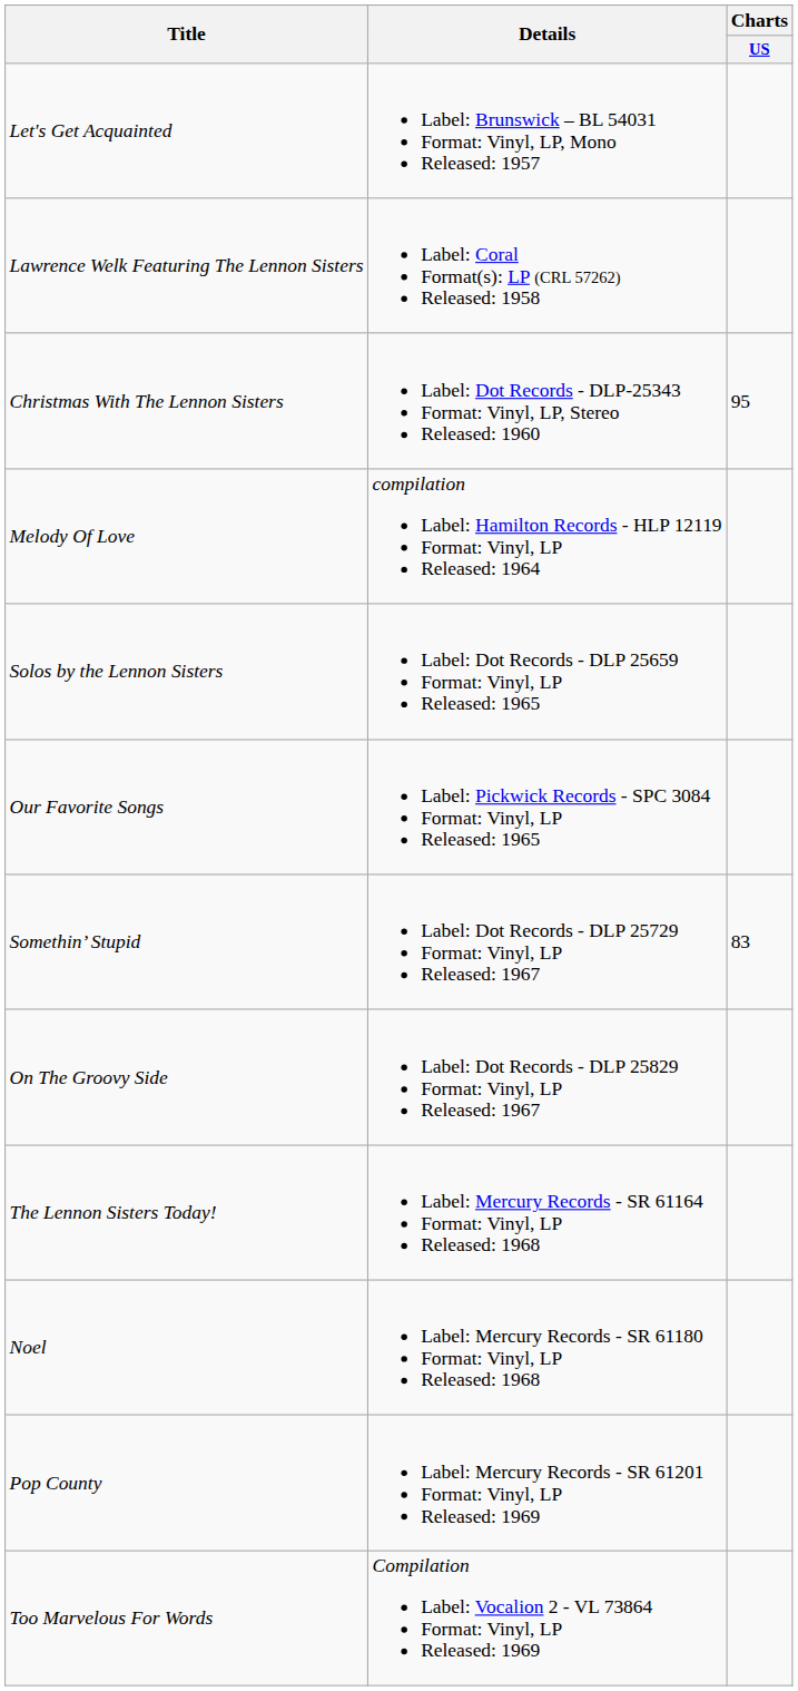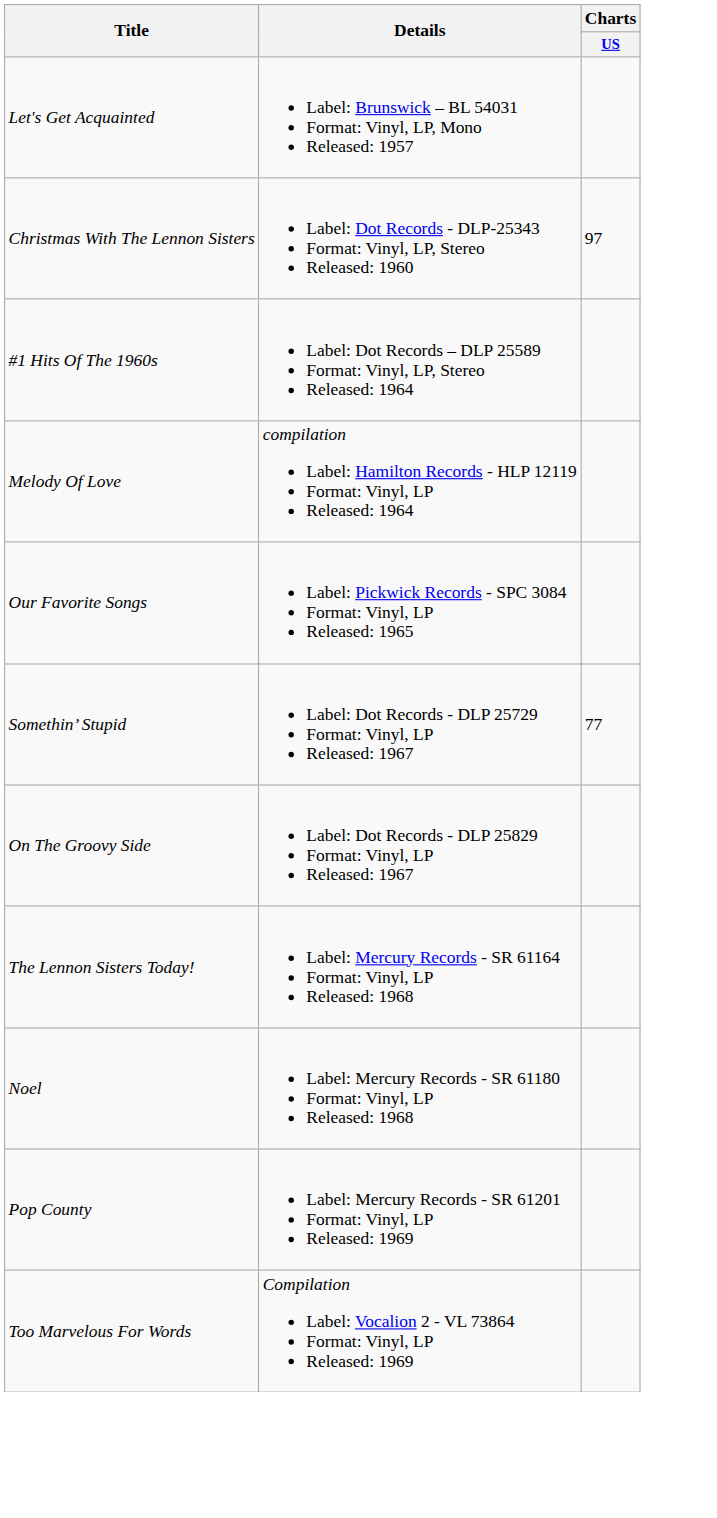- row: Lawrence Welk Featuring The Lennon Sisters | Label: Coral Format(s): LP (CRL 57262) Released: 1958
Christmas With The Lennon Sisters | Charts / US: 95 -> 97
+ row: #1 Hits Of The 1960s | Label: Dot Records – DLP 25589 Format: Vinyl, LP, Stereo Released: 1964
- row: Solos by the Lennon Sisters | Label: Dot Records - DLP 25659 Format: Vinyl, LP Released: 1965
Somethin’ Stupid | Charts / US: 83 -> 77
